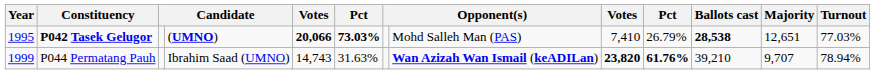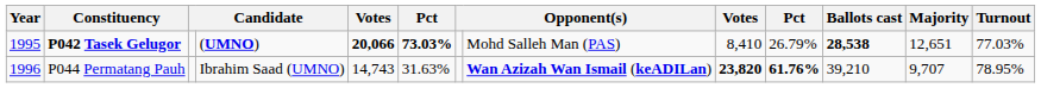P042 Tasek Gelugor | column 9: 7,410 -> 8,410
P044 Permatang Pauh | Year: 1999 -> 1996
P044 Permatang Pauh | Turnout: 78.94% -> 78.95%
